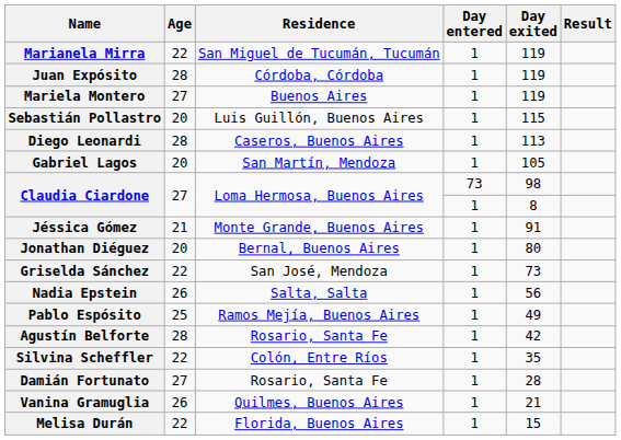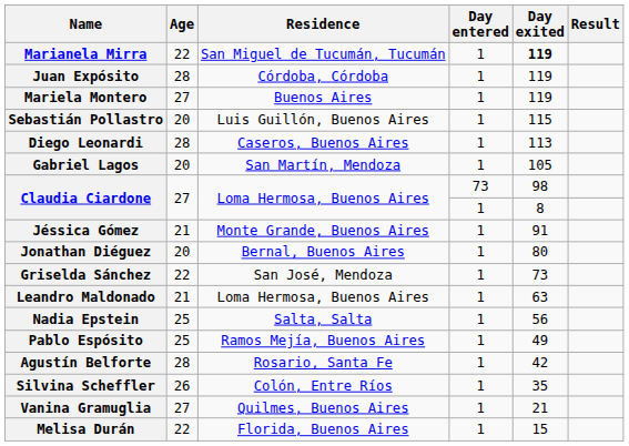Marianela Mirra | Day exited: normal -> bold
+ row: Leandro Maldonado | 21 | Loma Hermosa, Buenos Aires | 1 | 63
Nadia Epstein | Age: 26 -> 25
Silvina Scheffler | Age: 22 -> 26
- row: Damián Fortunato | 27 | Rosario, Santa Fe | 1 | 28
Vanina Gramuglia | Age: 26 -> 27
